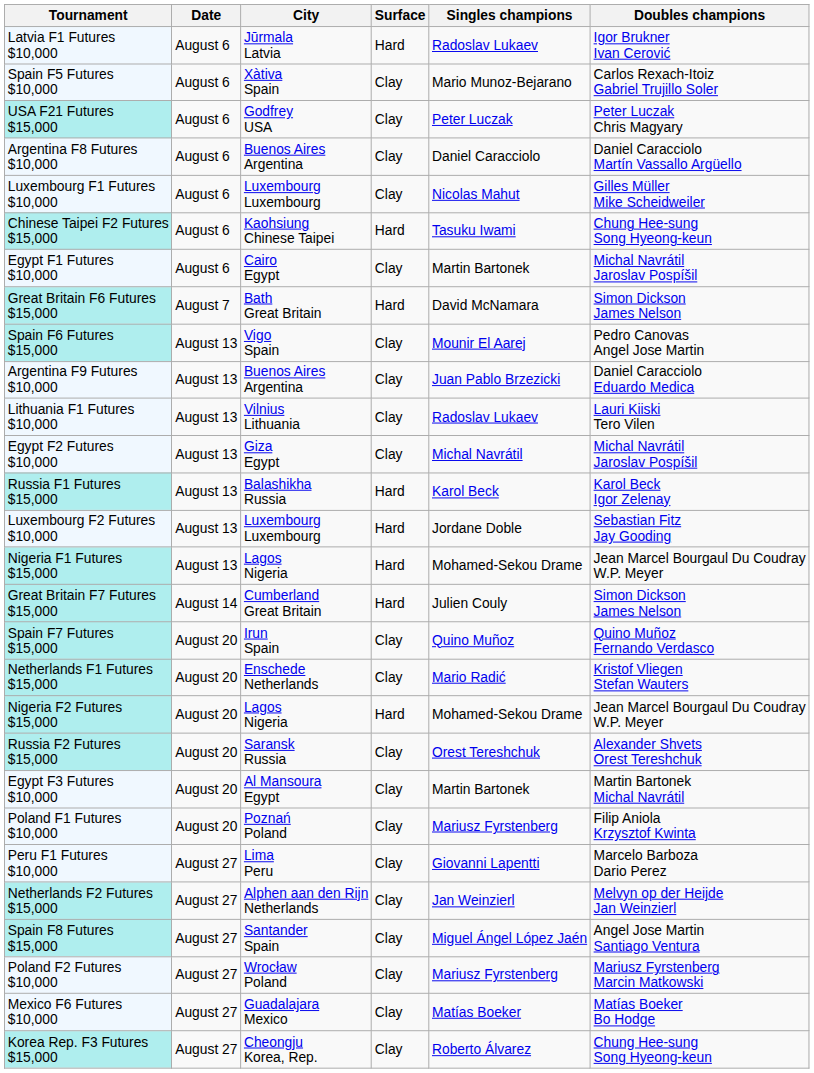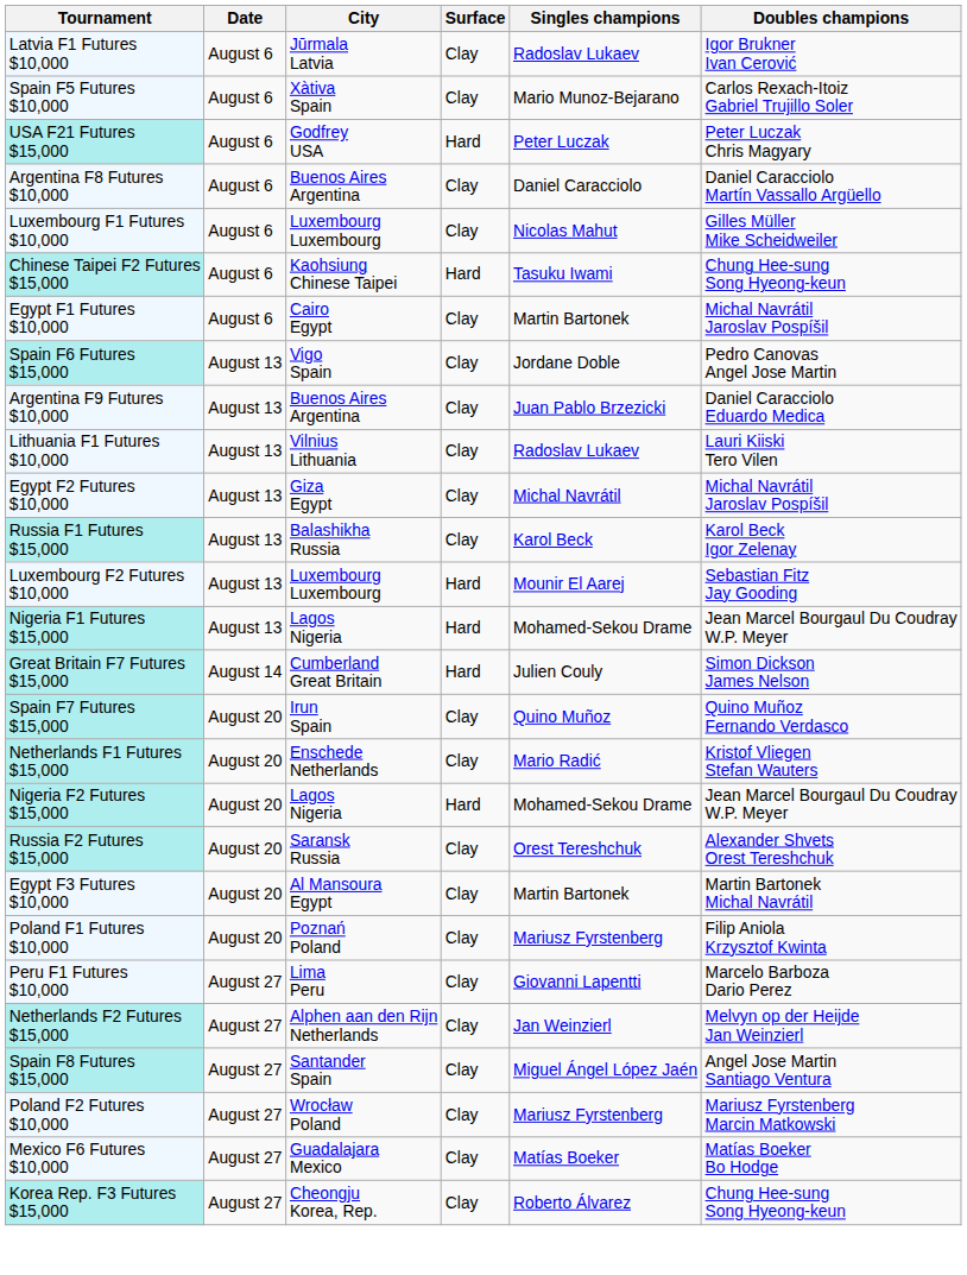Latvia F1 Futures $10,000 | Surface: Hard -> Clay
USA F21 Futures $15,000 | Surface: Clay -> Hard
- row: Great Britain F6 Futures $15,000 | August 7 | Bath Great Britain | Hard | David McNamara | Simon Dickson James Nelson
Spain F6 Futures $15,000 | Singles champions: Mounir El Aarej -> Jordane Doble
Russia F1 Futures $15,000 | Surface: Hard -> Clay
Luxembourg F2 Futures $10,000 | Singles champions: Jordane Doble -> Mounir El Aarej
